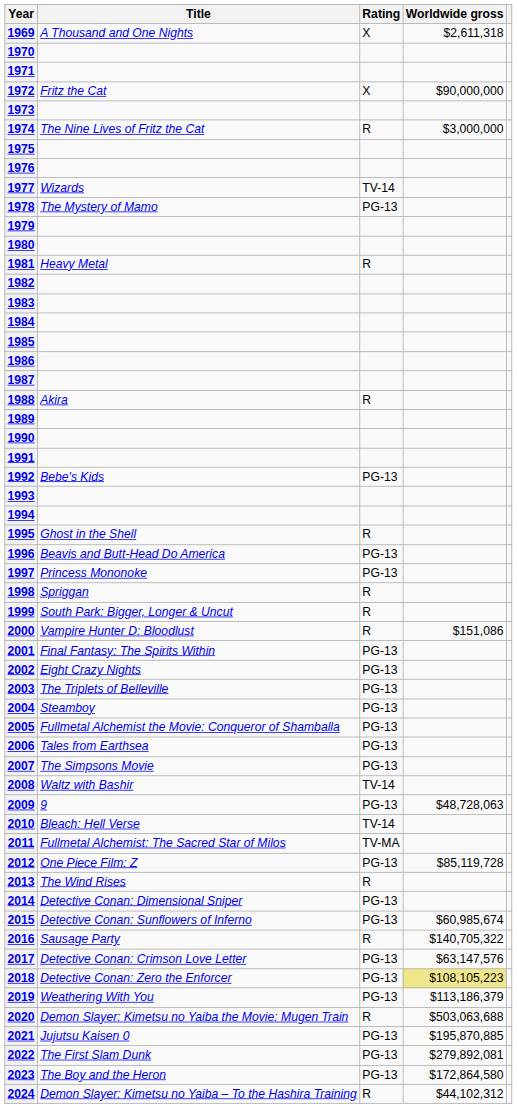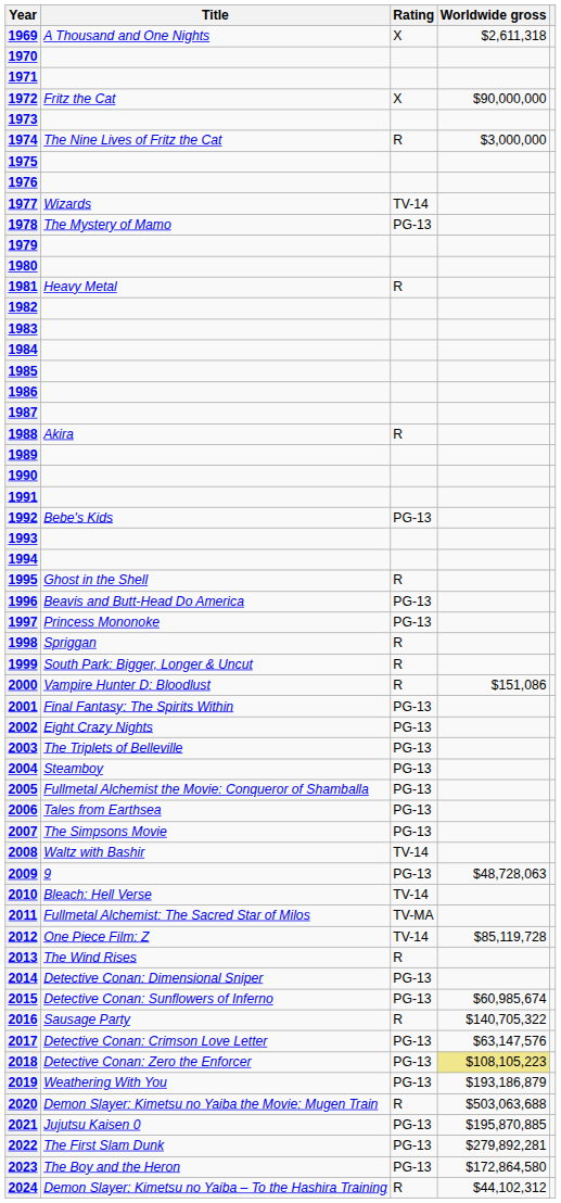2012 | Rating: PG-13 -> TV-14
2019 | Worldwide gross: $113,186,379 -> $193,186,879
2022 | Worldwide gross: $279,892,081 -> $279,892,281
